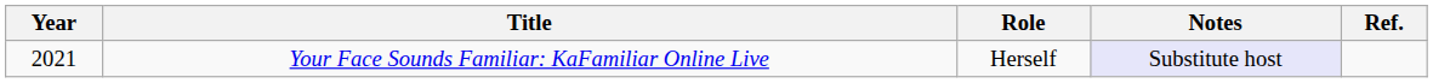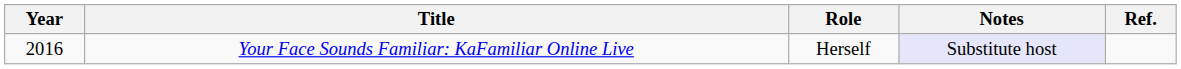Your Face Sounds Familiar: KaFamiliar Online Live | Year: 2021 -> 2016
